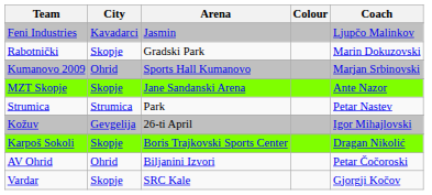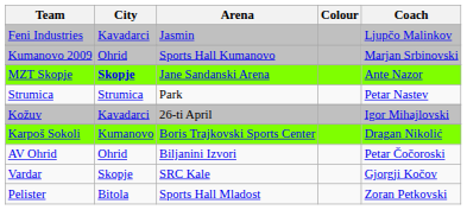- row: Rabotnički | Skopje | Gradski Park | Marin Dokuzovski
MZT Skopje | City: normal -> bold
Kožuv | City: Gevgelija -> Kavadarci
Karpoš Sokoli | City: Skopje -> Kumanovo
+ row: Pelister | Bitola | Sports Hall Mladost | Zoran Petkovski
